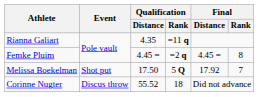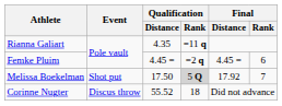Femke Pluim | Final / Rank: 8 -> 6
Melissa Boekelman | Qualification / Rank: no background -> lightgrey background
